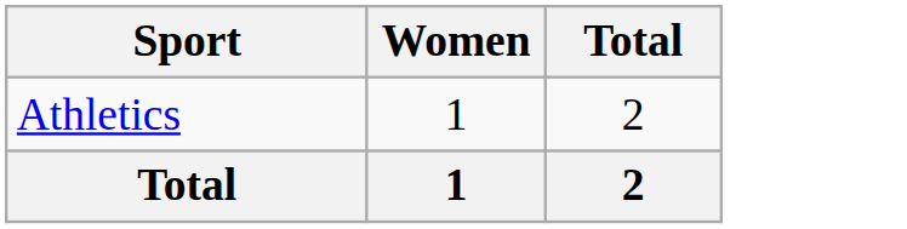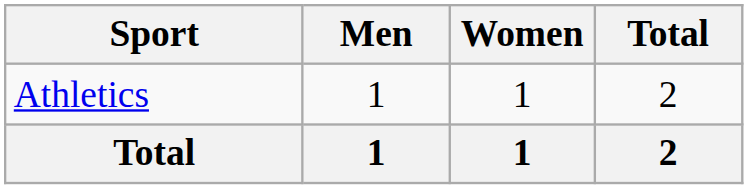+ column: Men | 1 | 1
